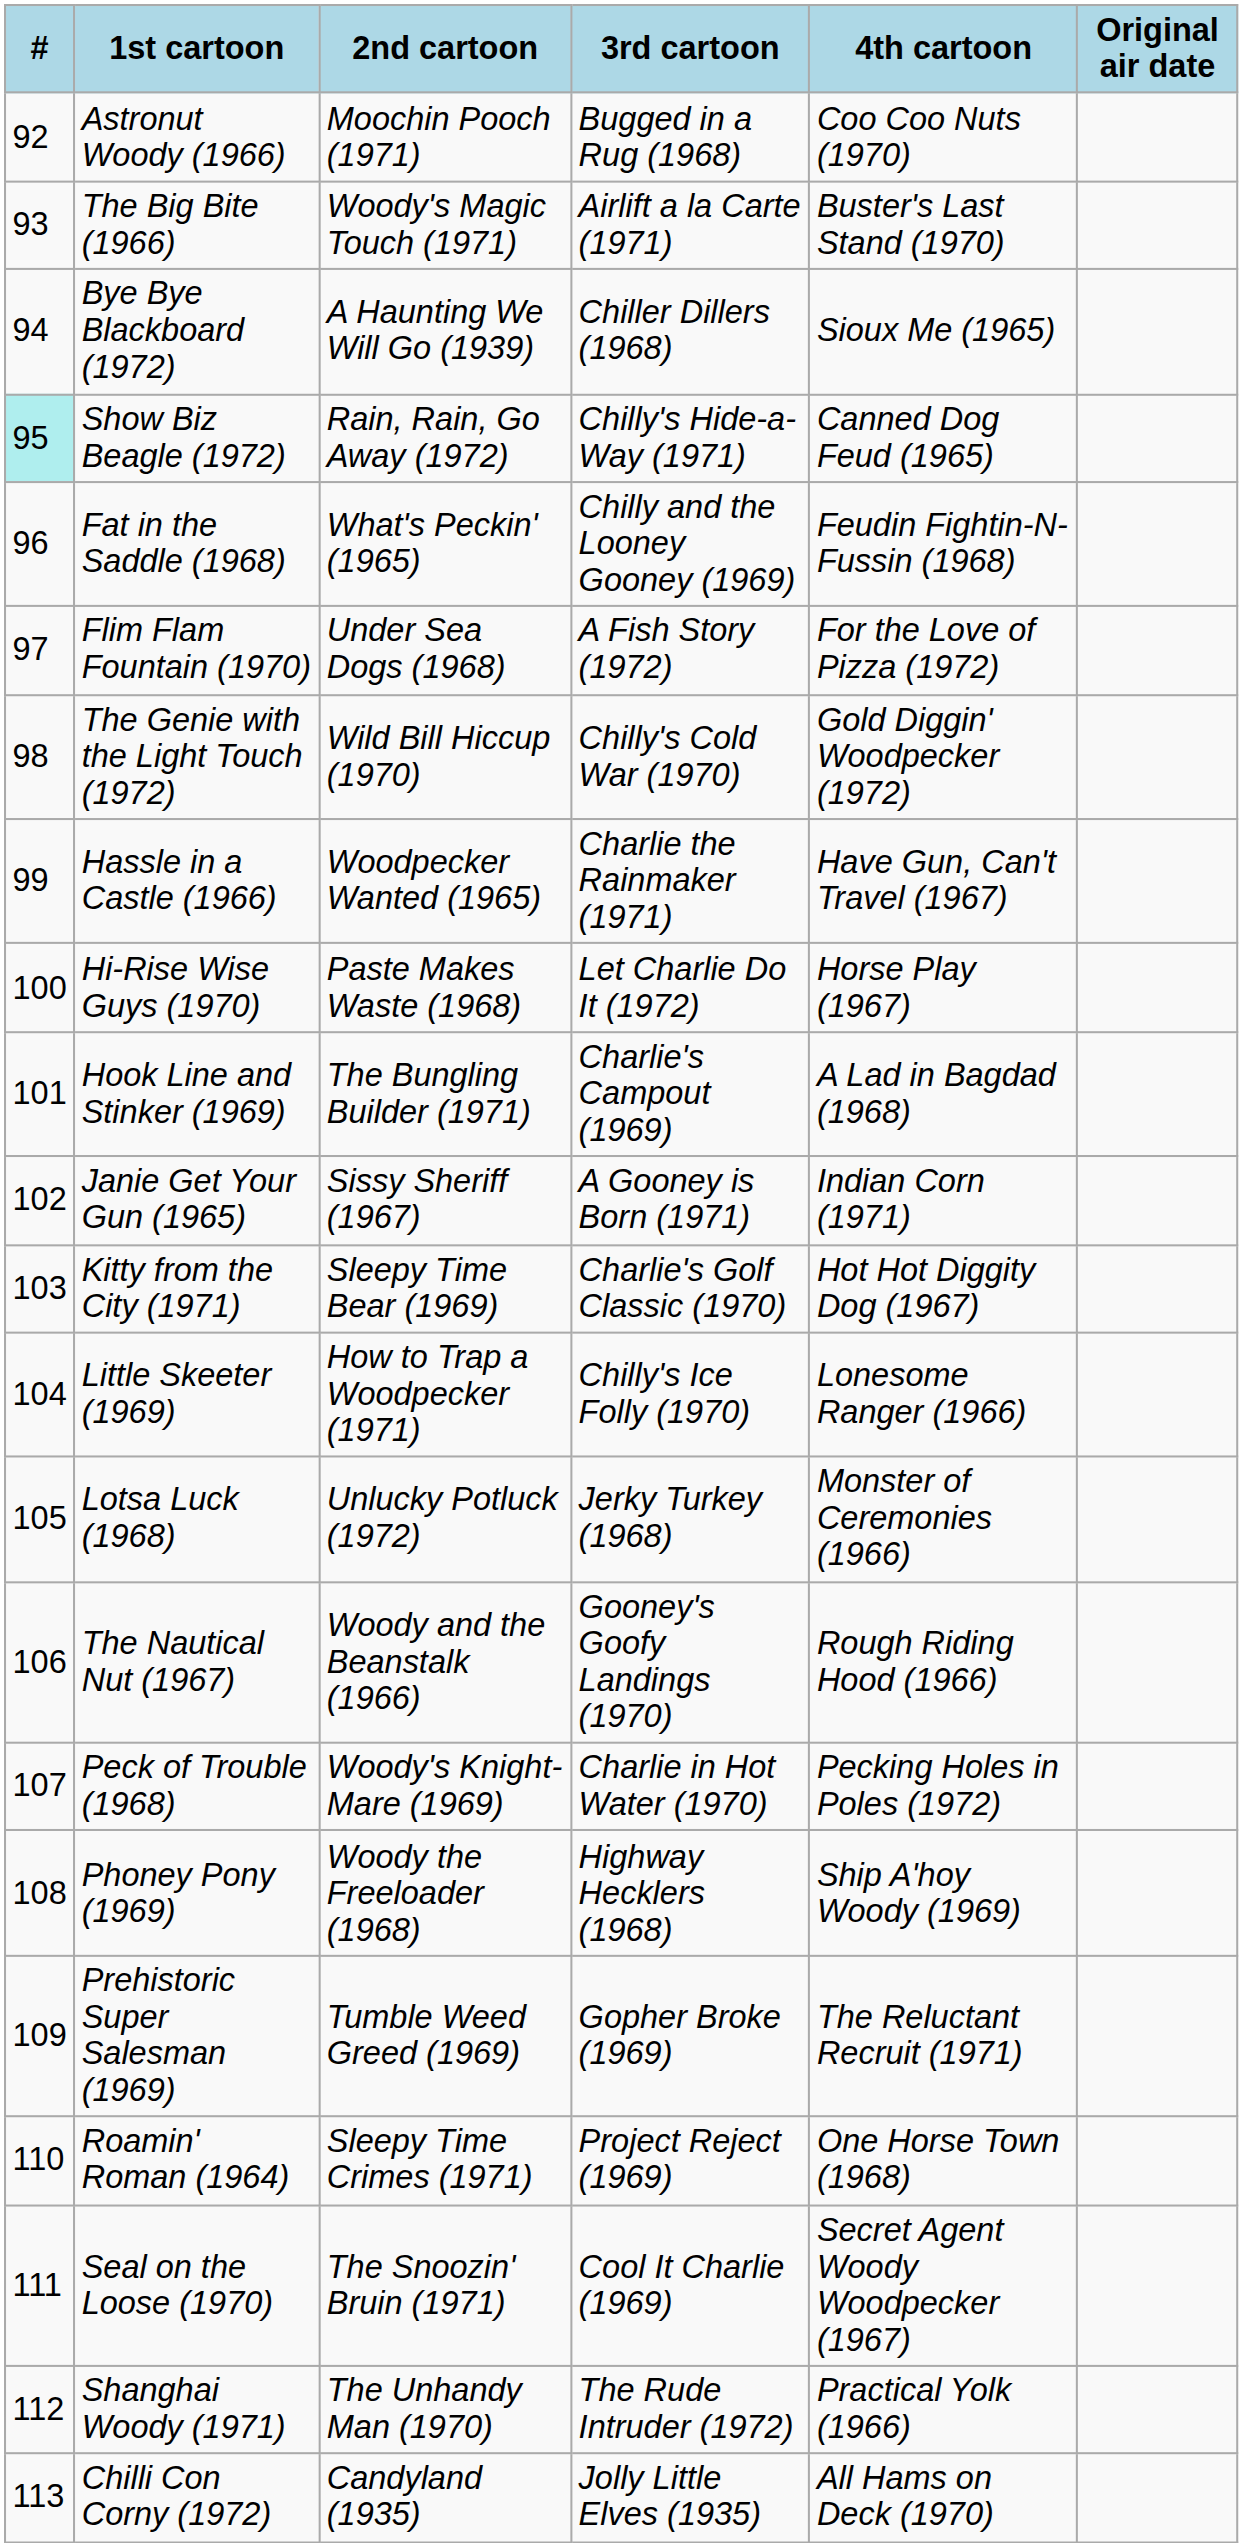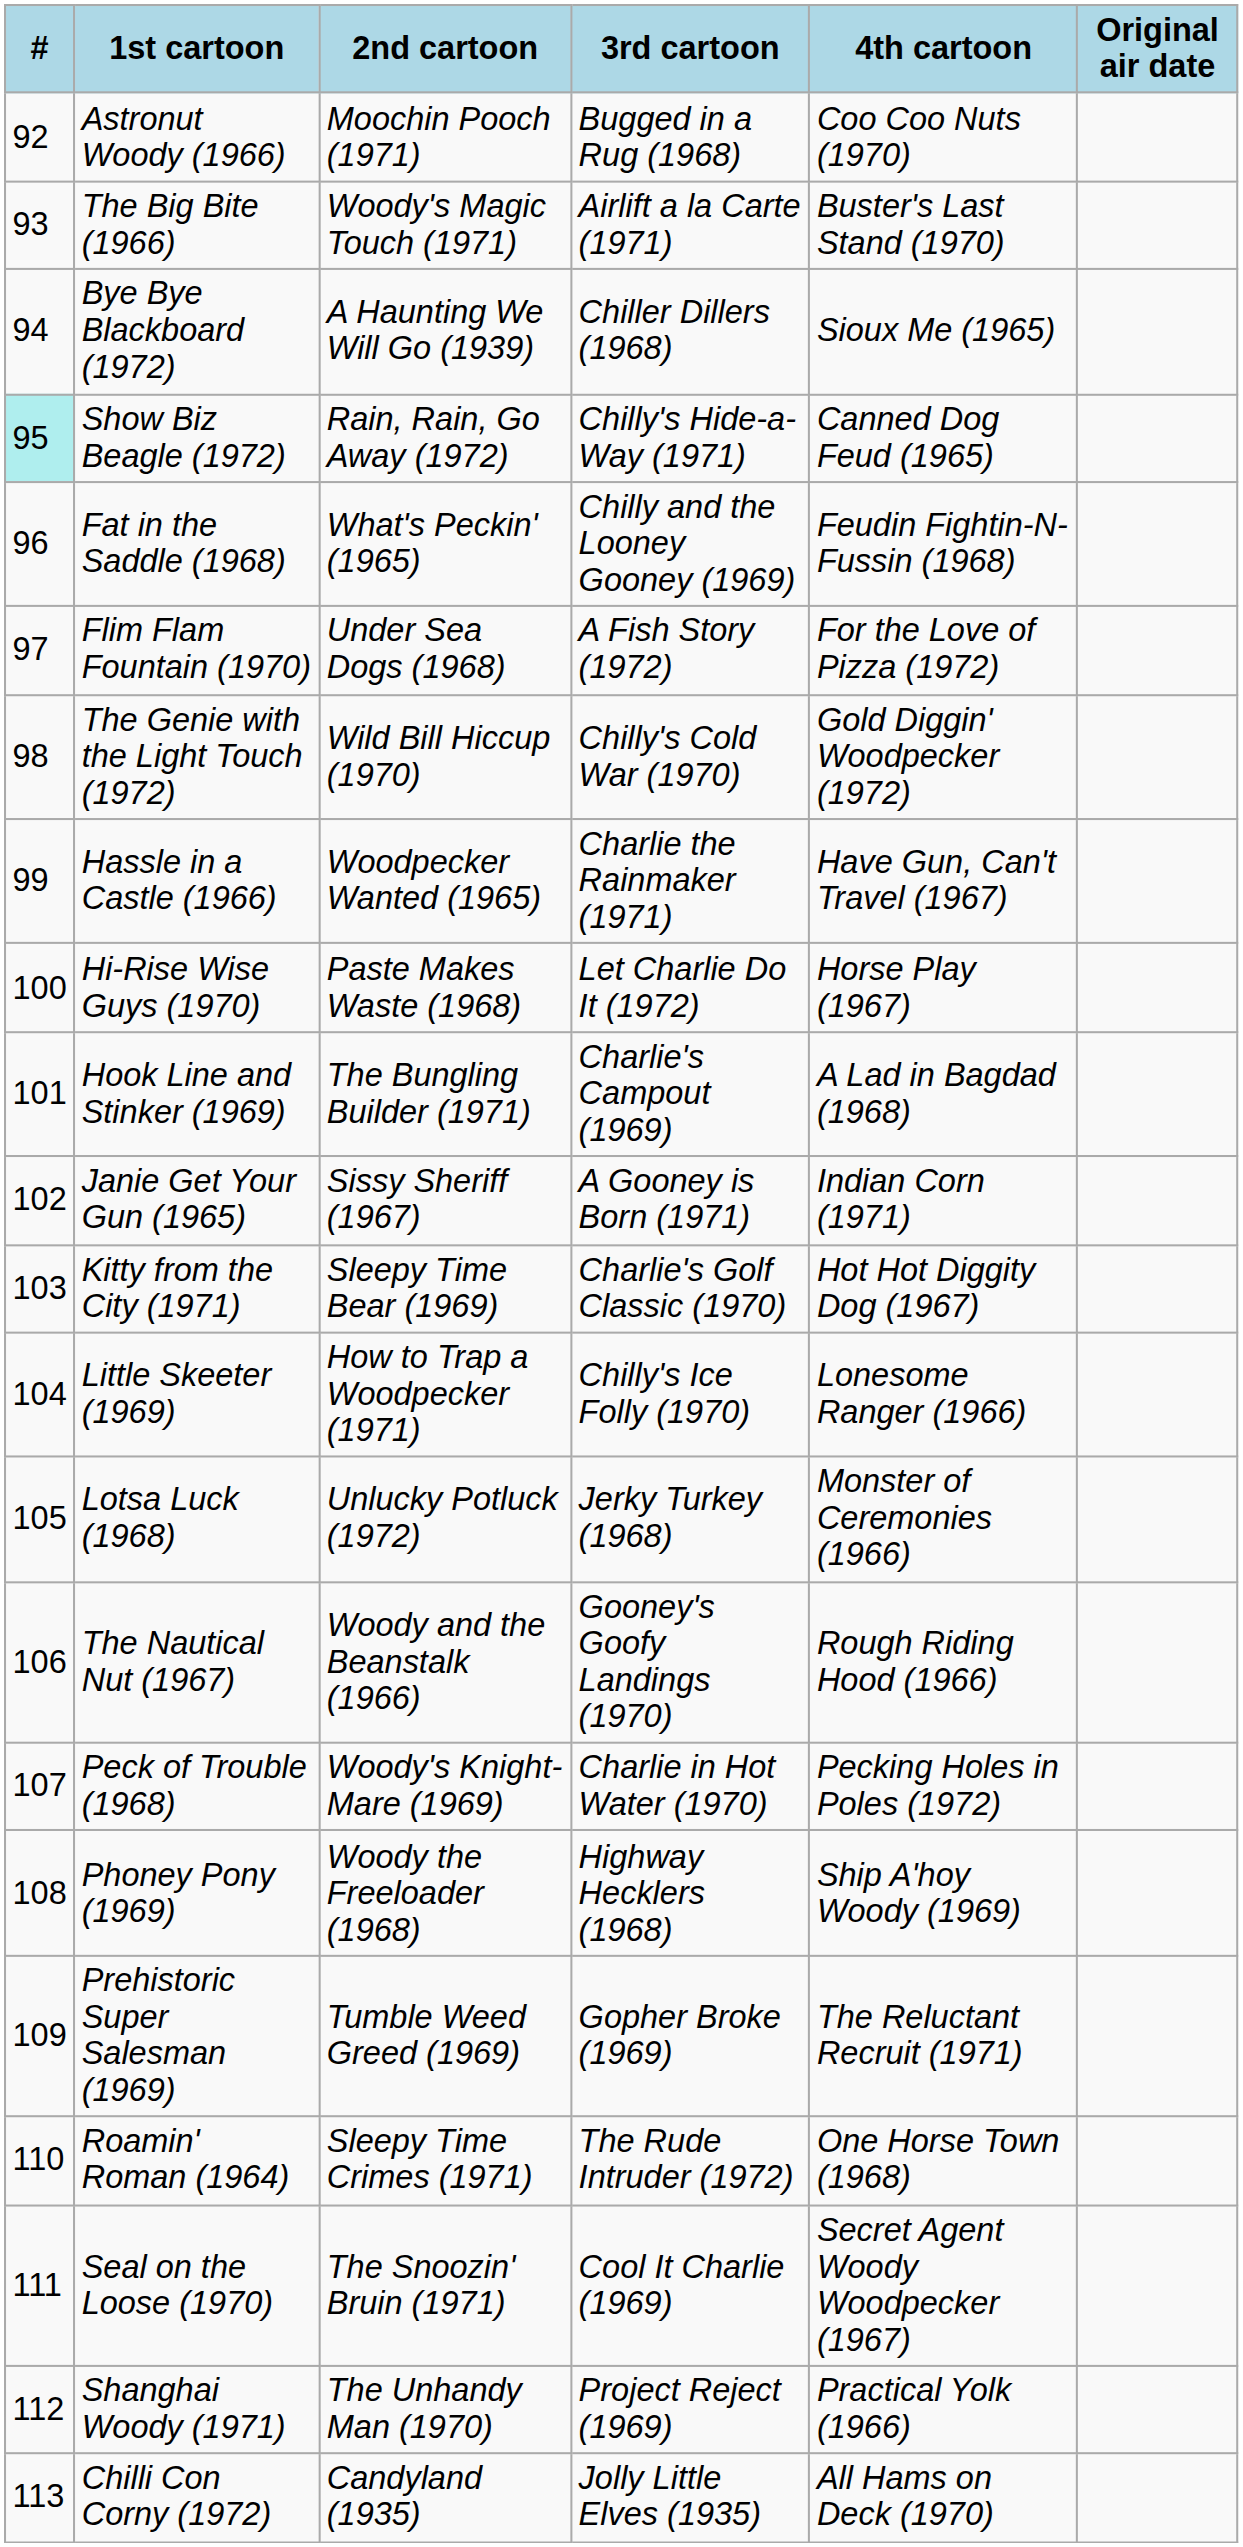Roamin' Roman (1964) | 3rd cartoon: Project Reject (1969) -> The Rude Intruder (1972)
Shanghai Woody (1971) | 3rd cartoon: The Rude Intruder (1972) -> Project Reject (1969)
